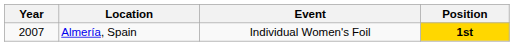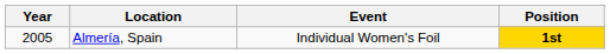Almería, Spain | Year: 2007 -> 2005
